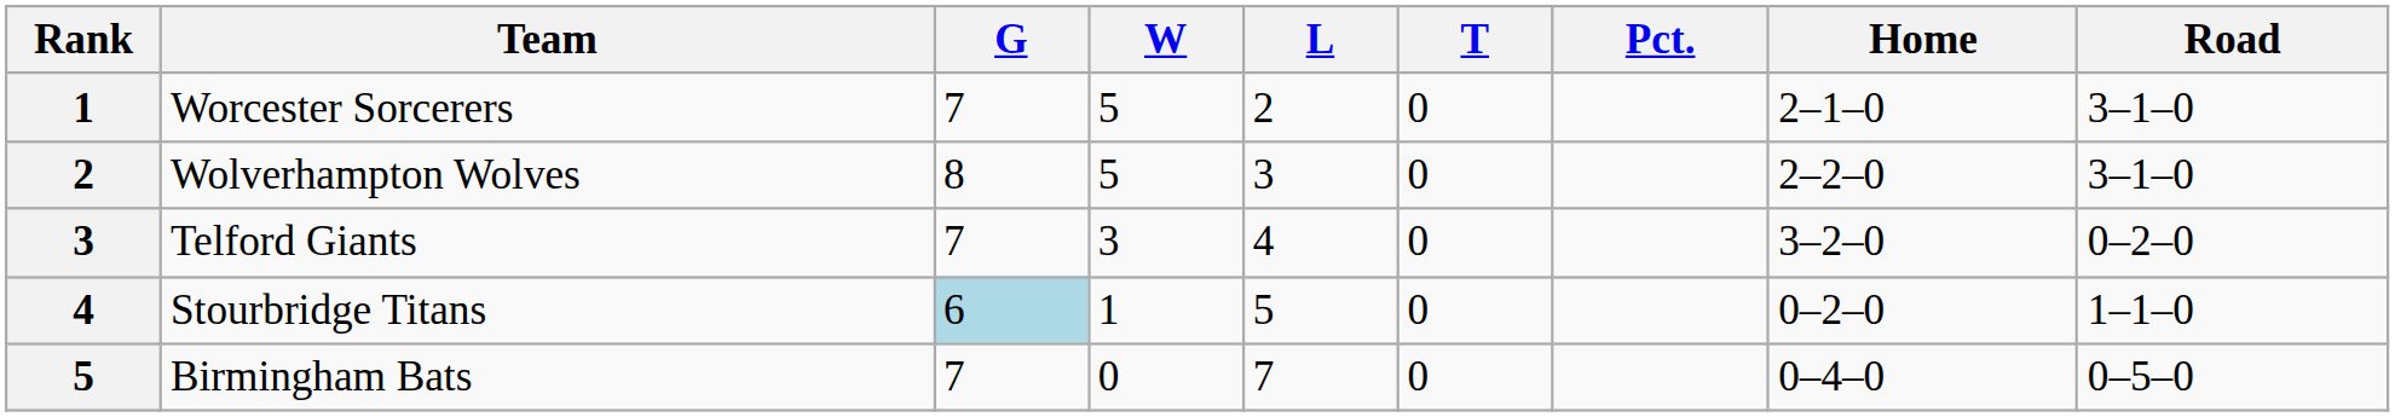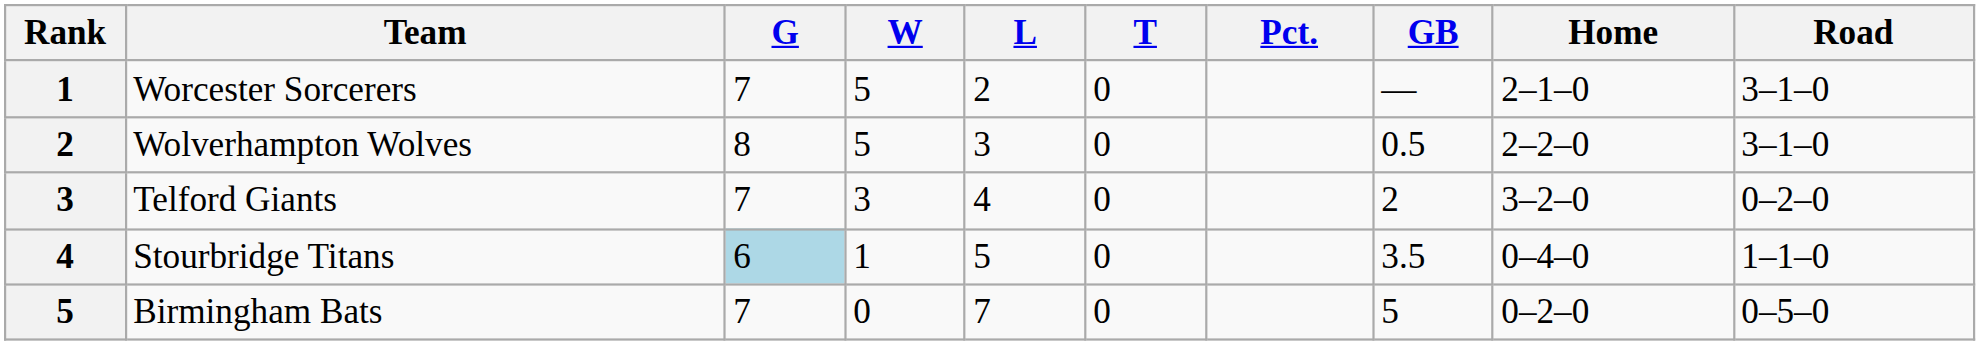+ column: GB | — | 0.5 | 2 | 3.5 | 5
Stourbridge Titans | Home: 0–2–0 -> 0–4–0
Birmingham Bats | Home: 0–4–0 -> 0–2–0
